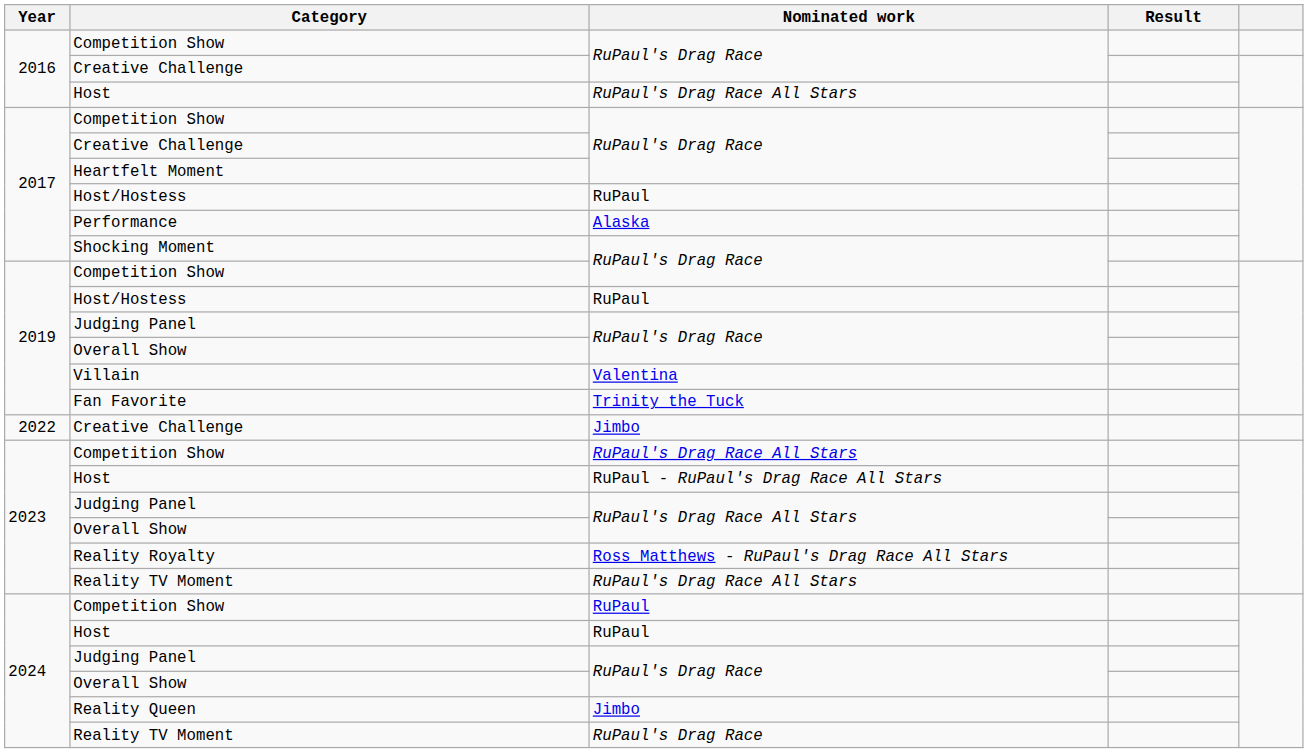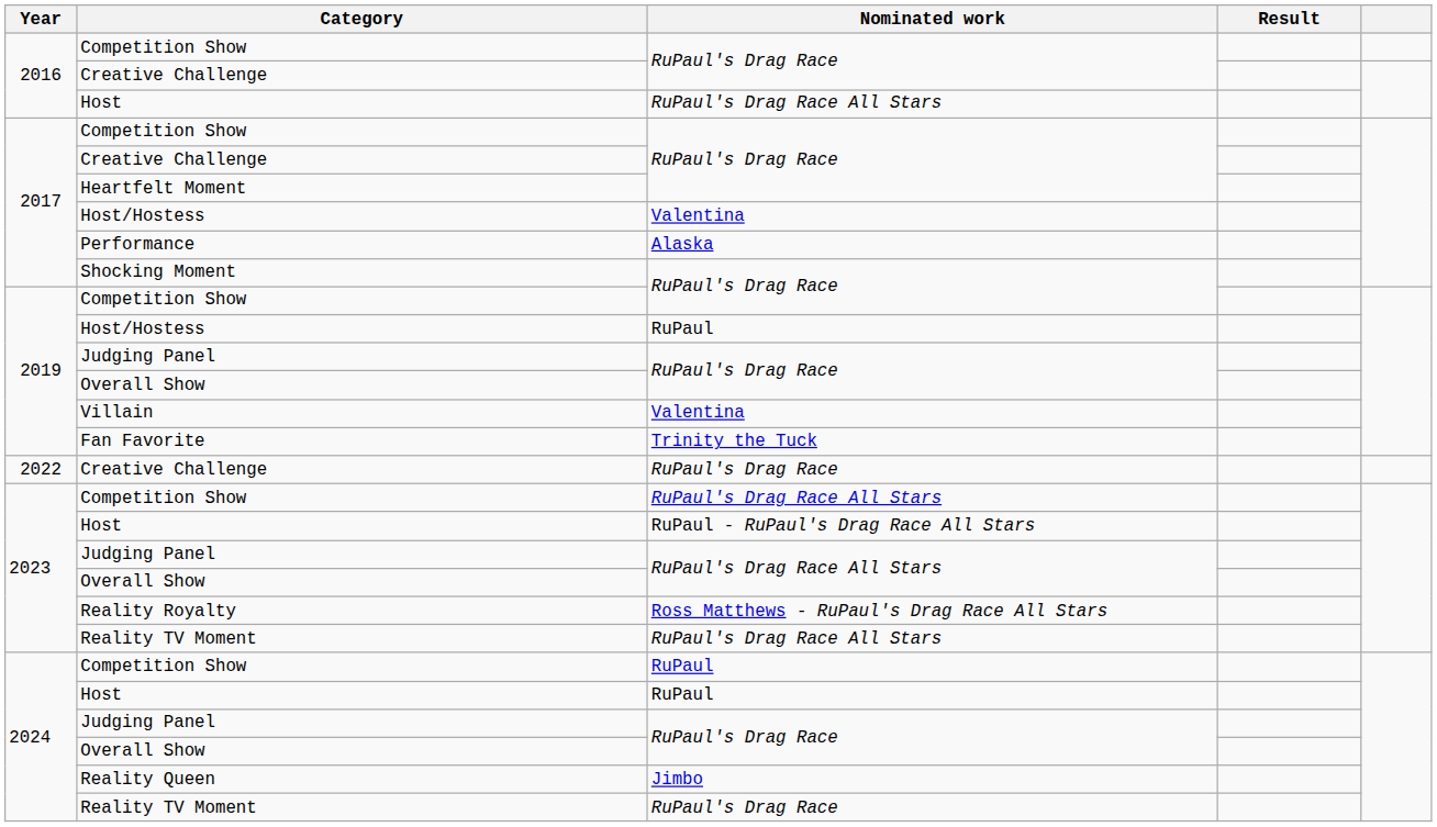2017 / Host/Hostess | Nominated work: RuPaul -> Valentina
2022 / Creative Challenge | Nominated work: Jimbo -> RuPaul's Drag Race
